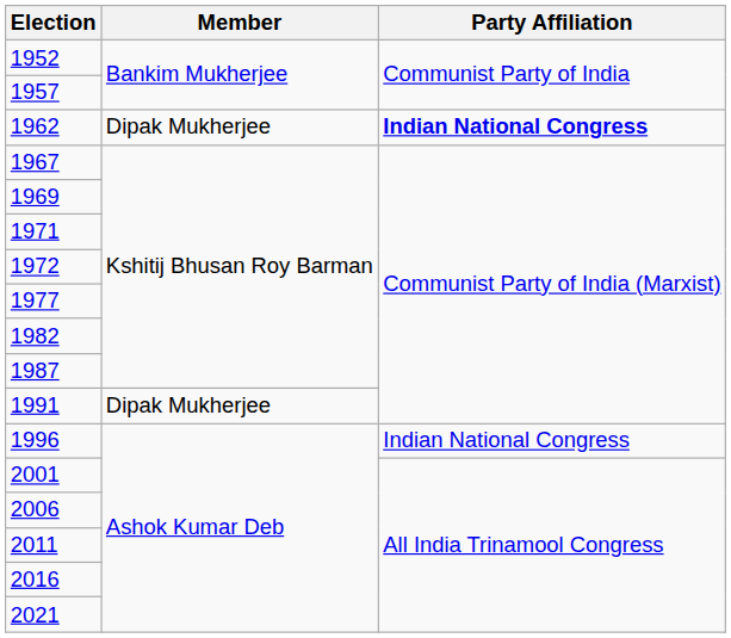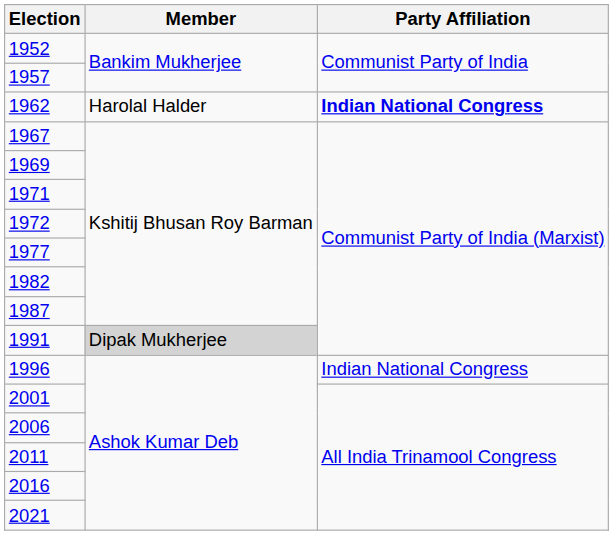1962 | Member: Dipak Mukherjee -> Harolal Halder
1991 | Member: no background -> lightgrey background
